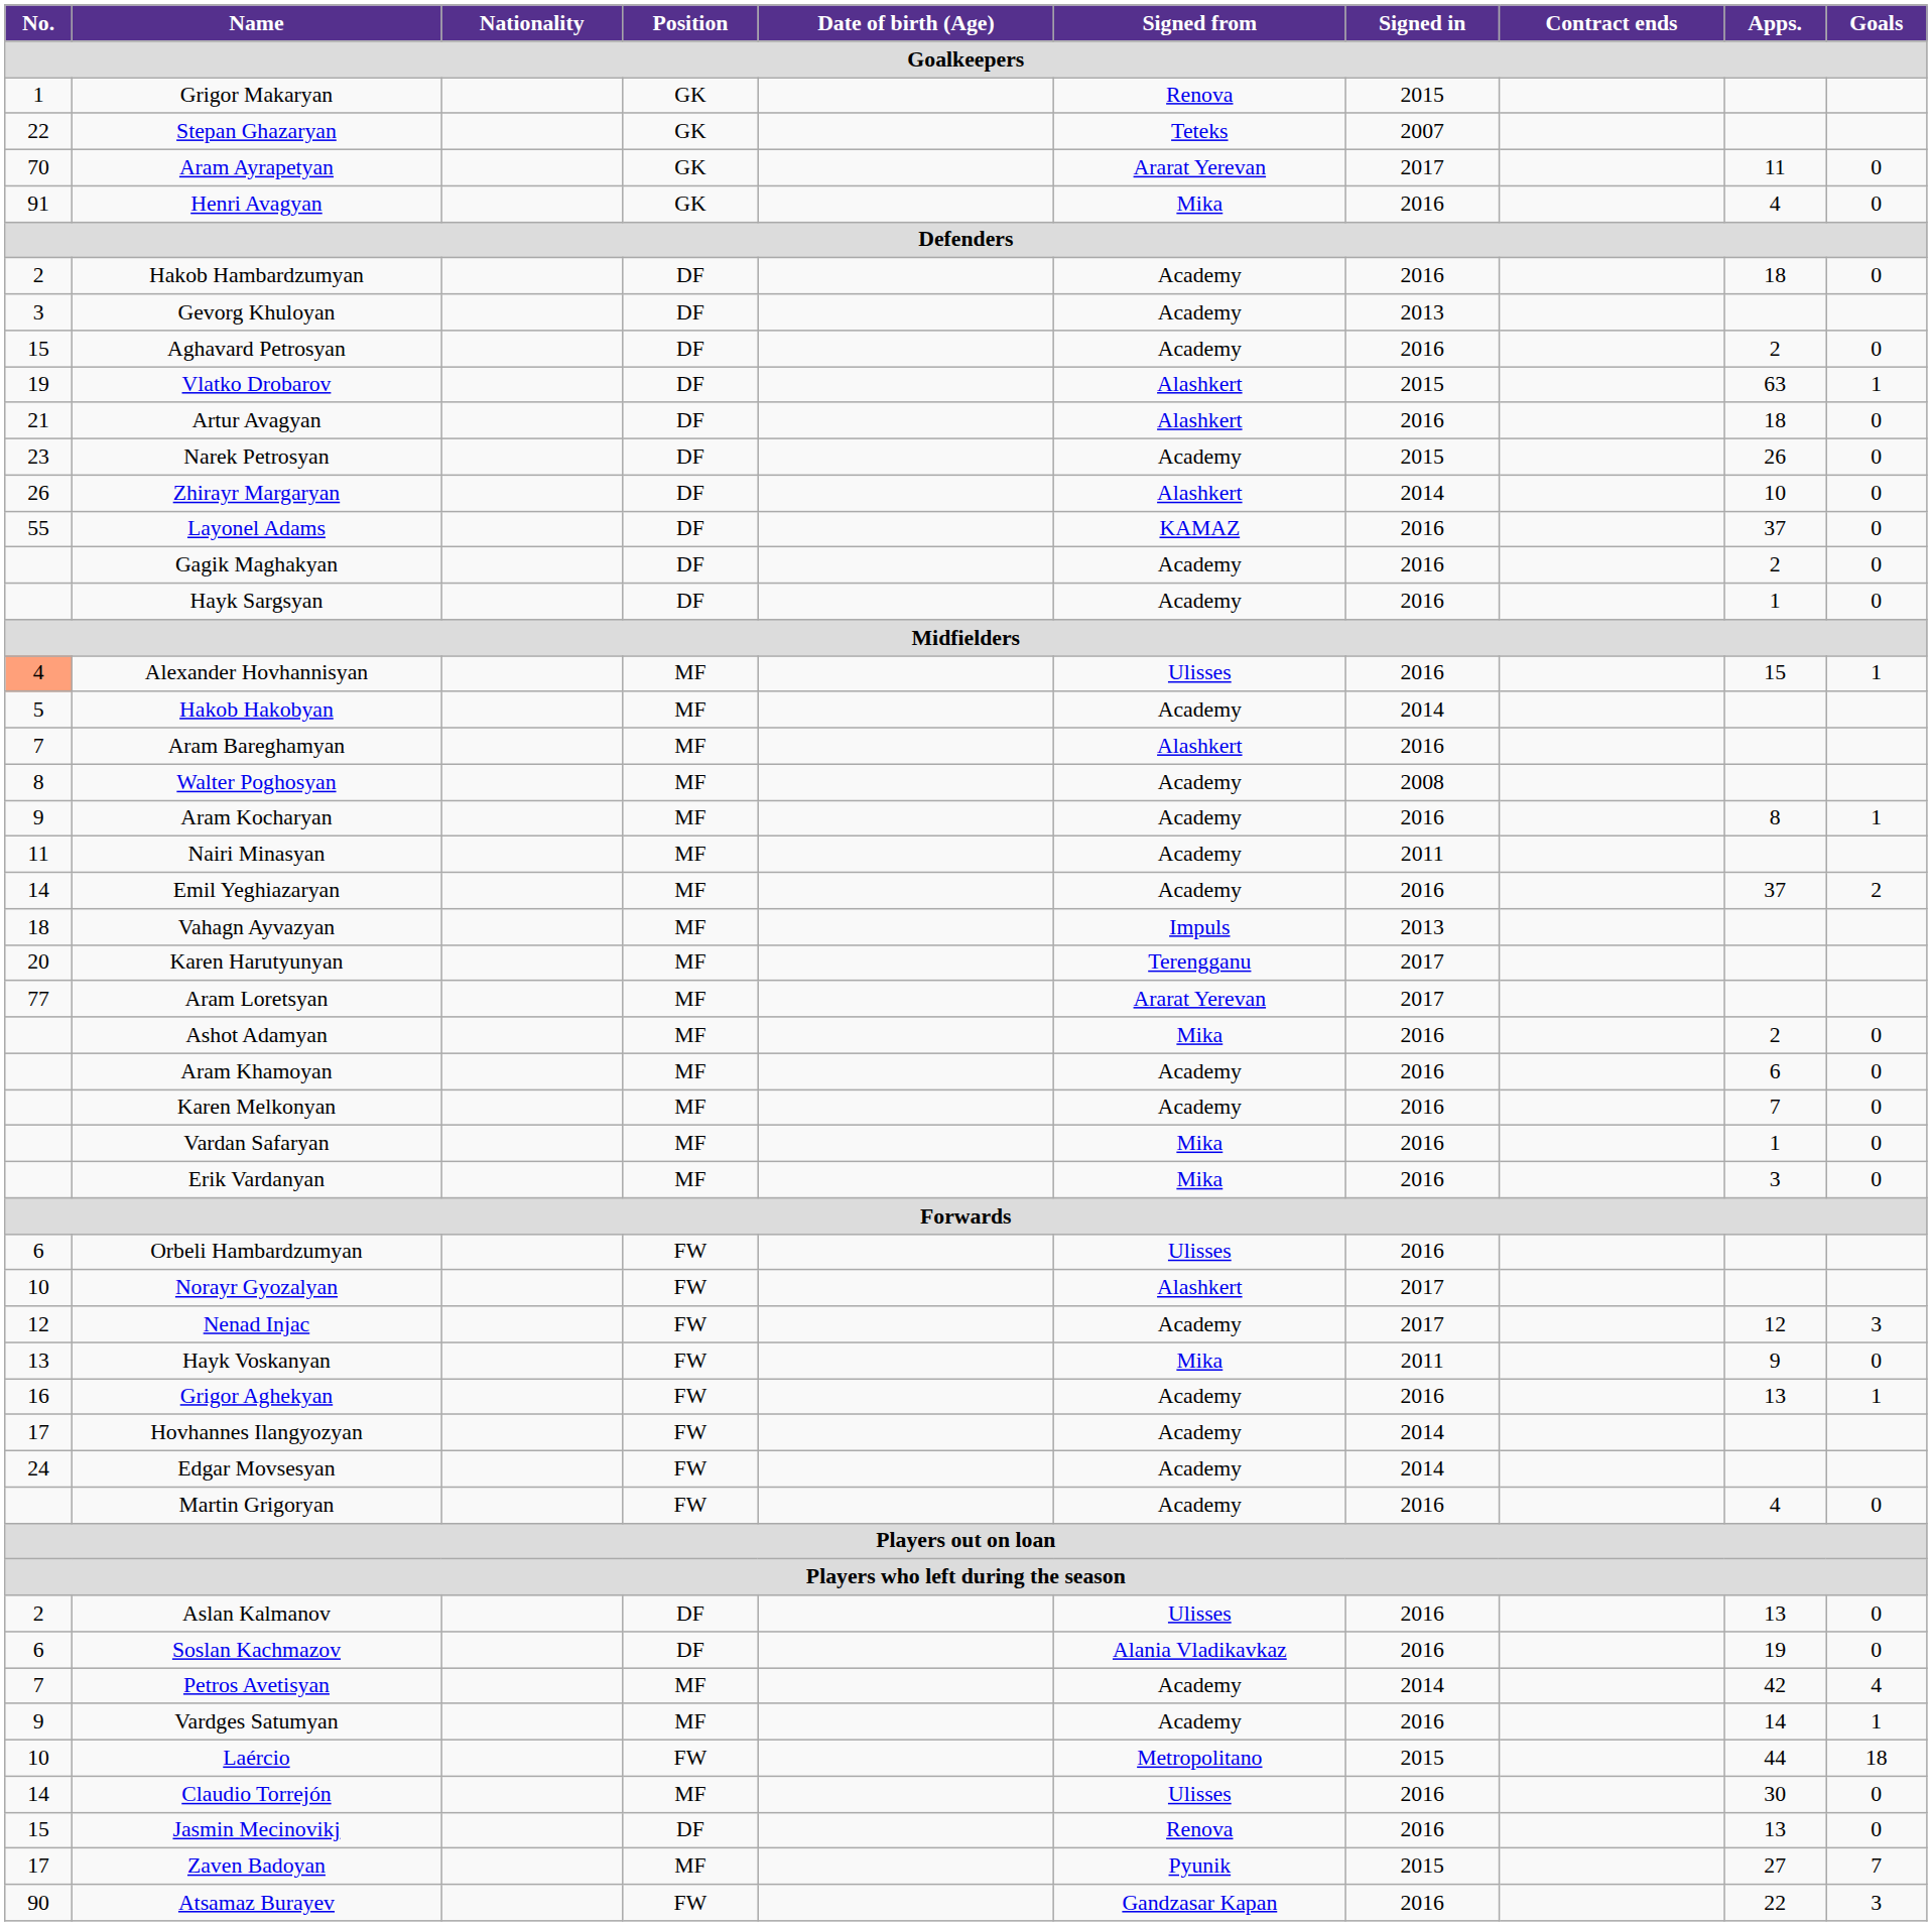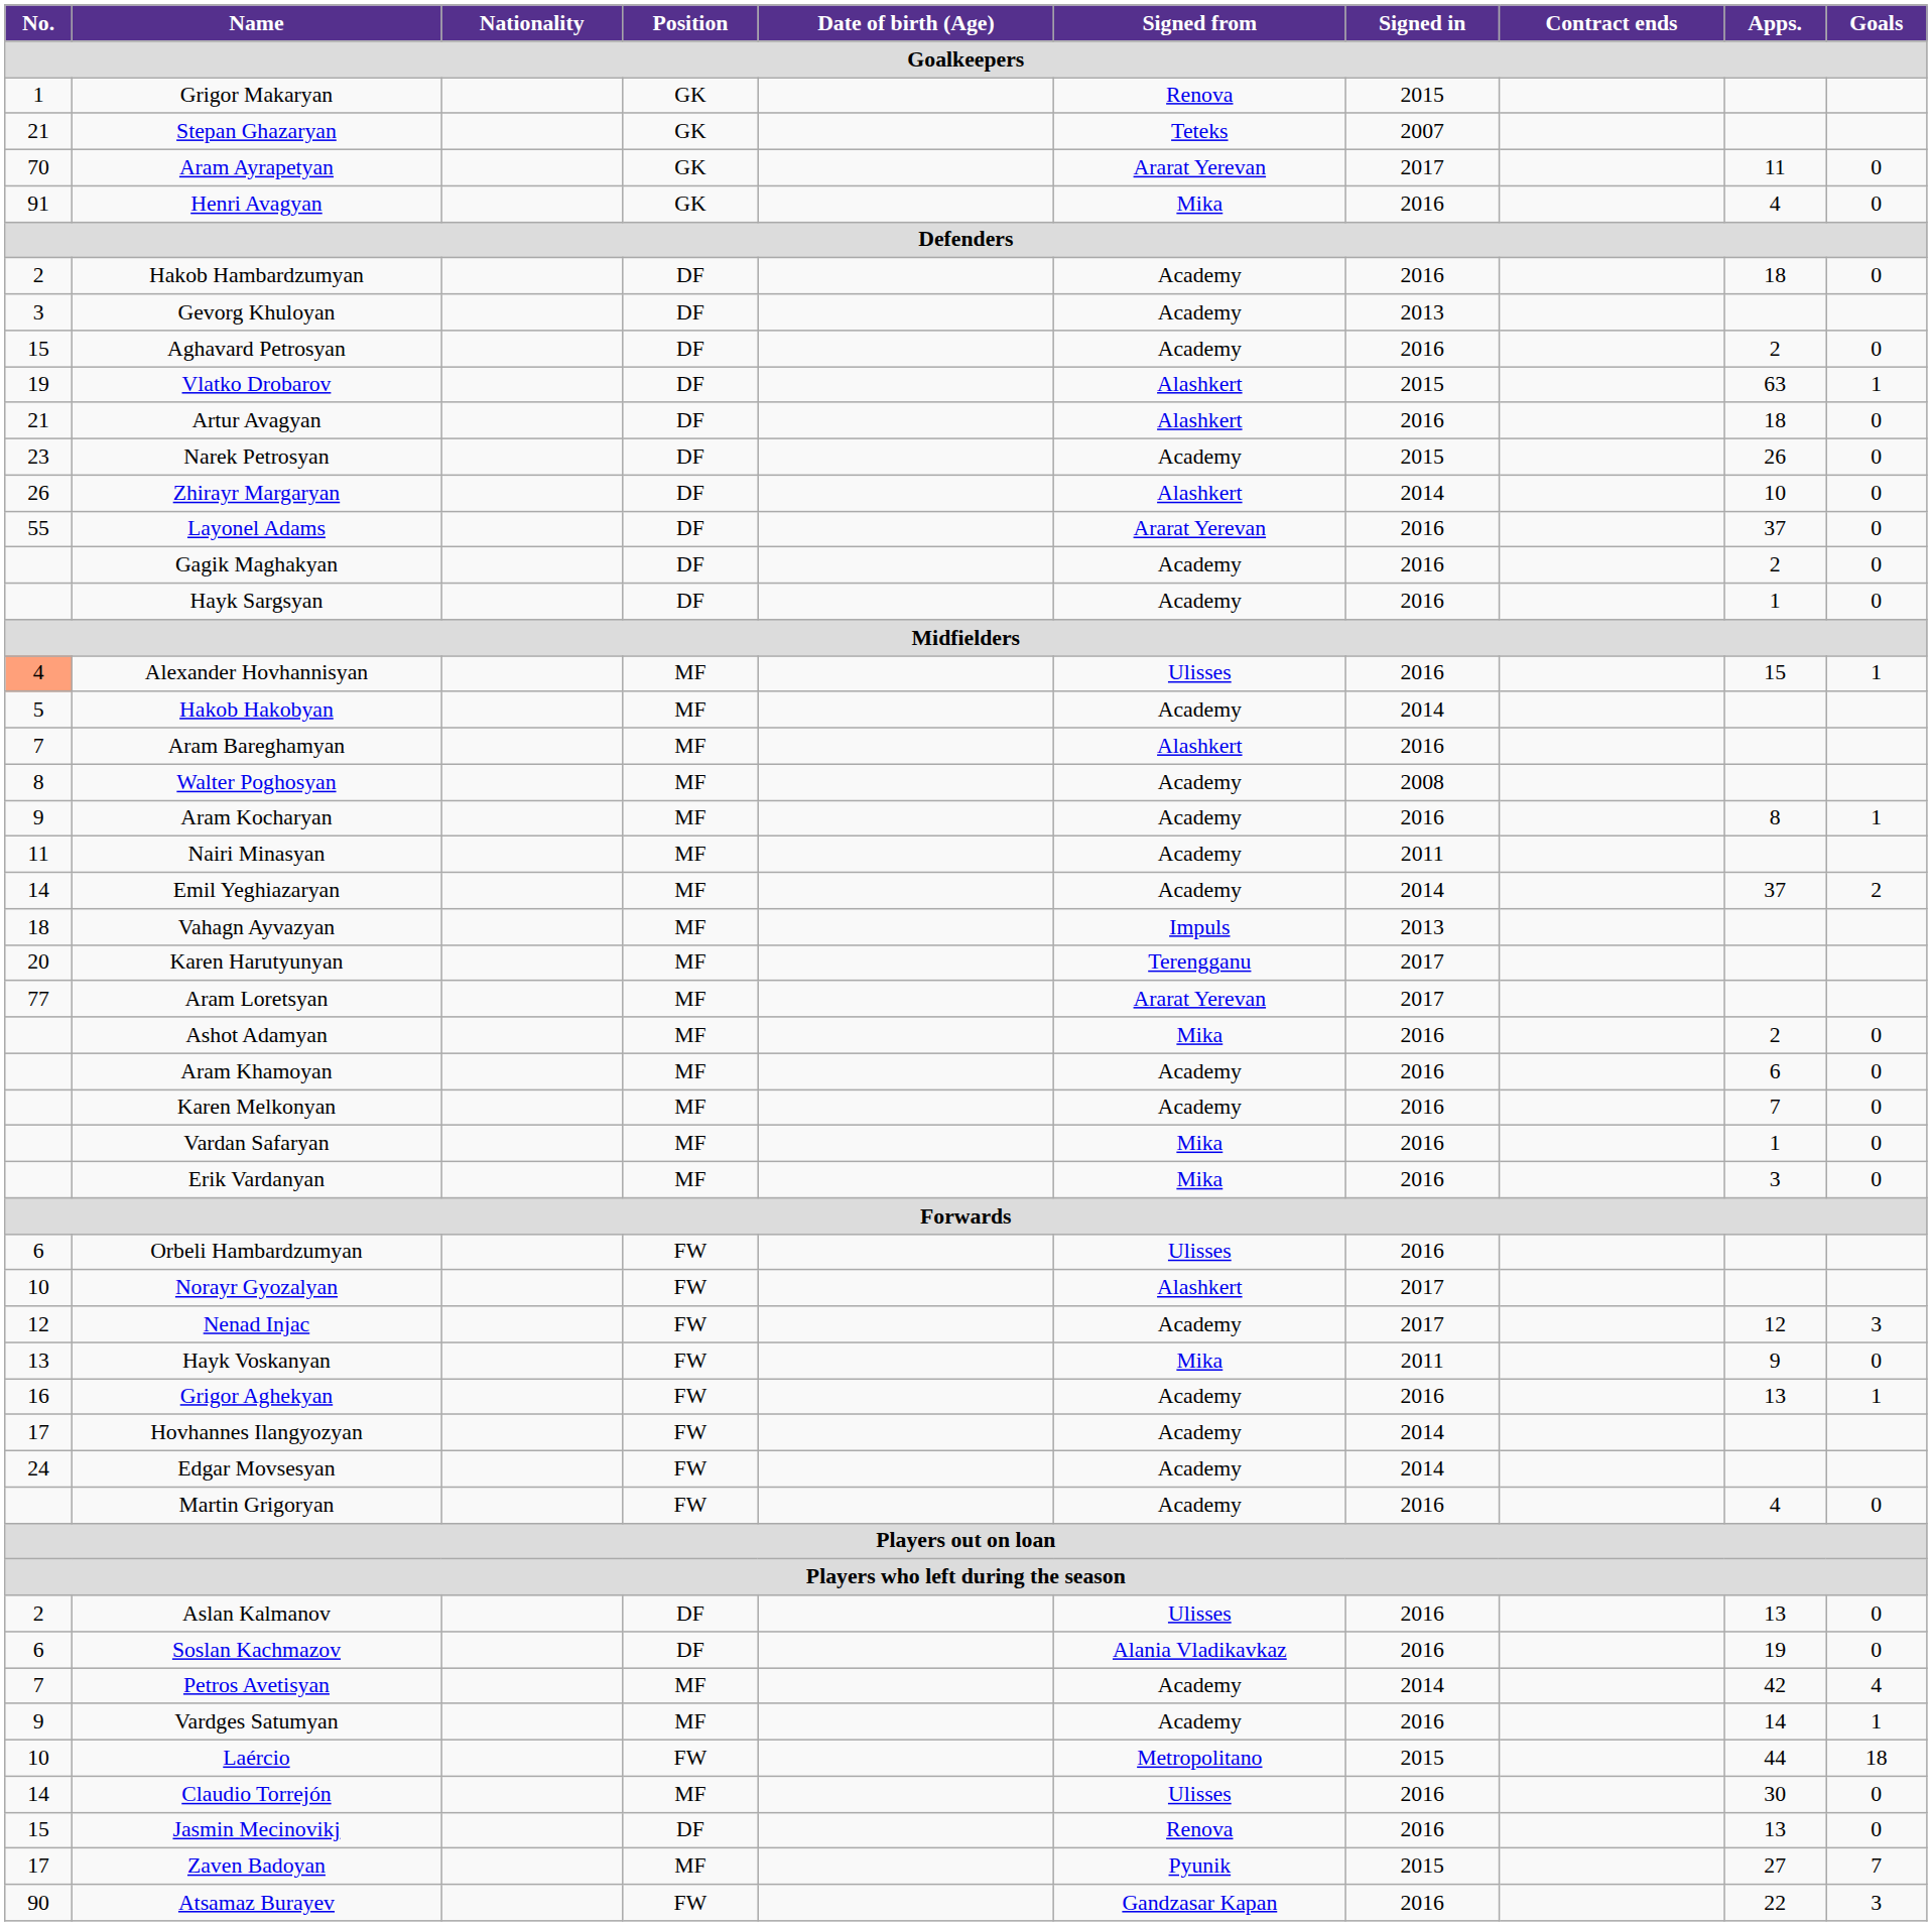Stepan Ghazaryan | No.: 22 -> 21
Layonel Adams | Signed from: KAMAZ -> Ararat Yerevan
Emil Yeghiazaryan | Signed in: 2016 -> 2014
